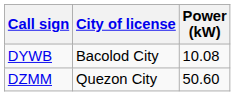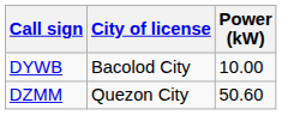DYWB | Power (kW): 10.08 -> 10.00
